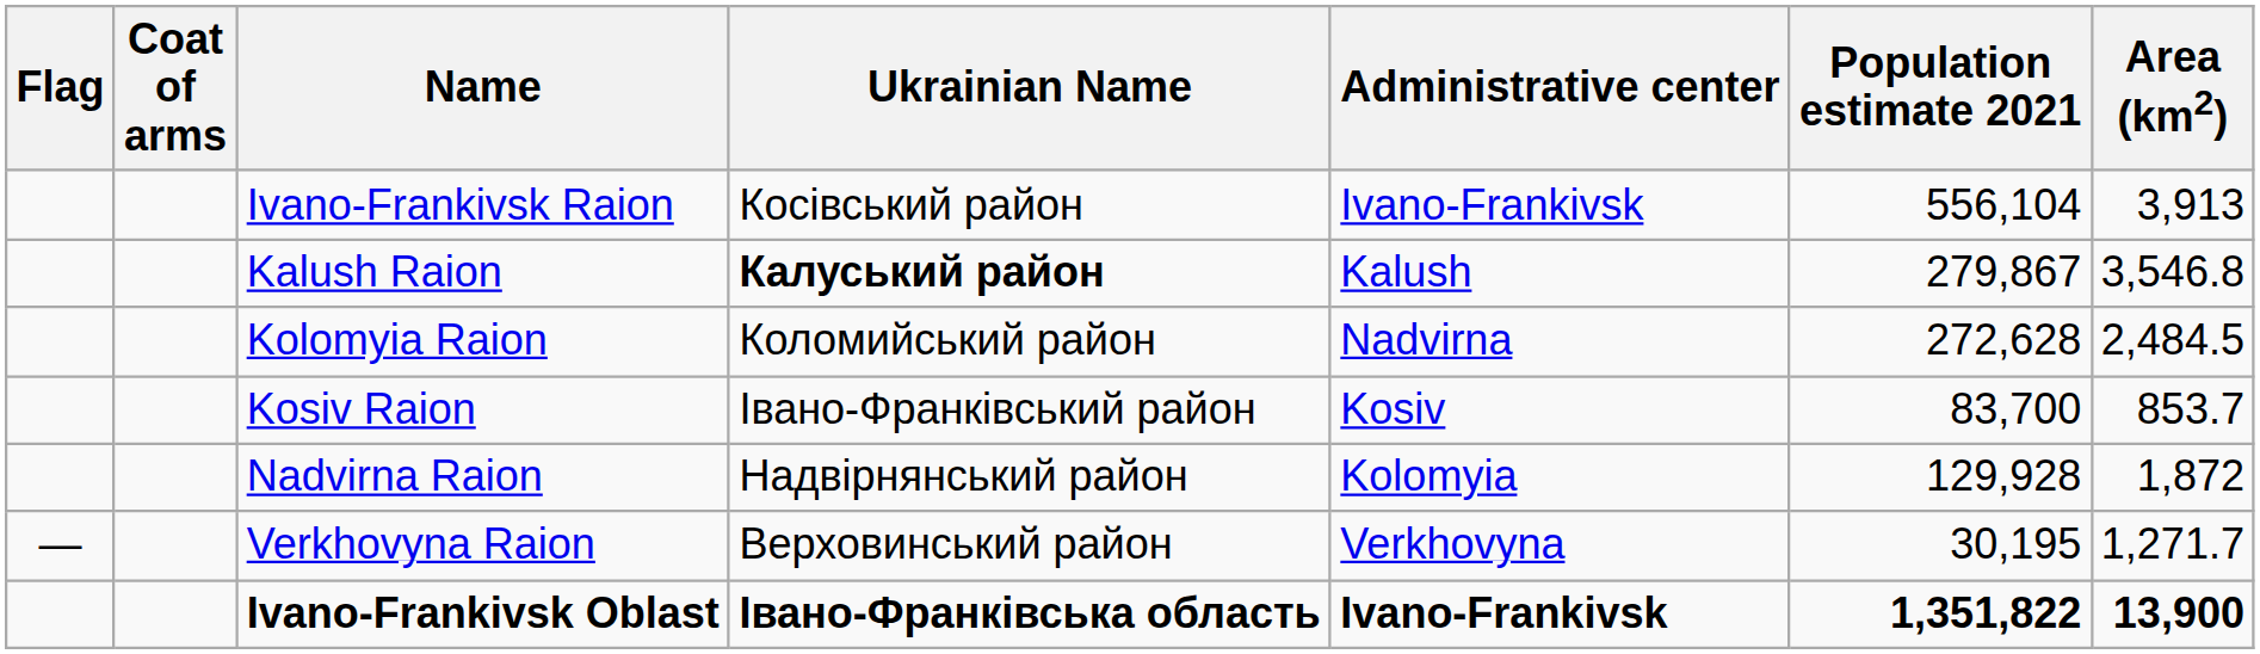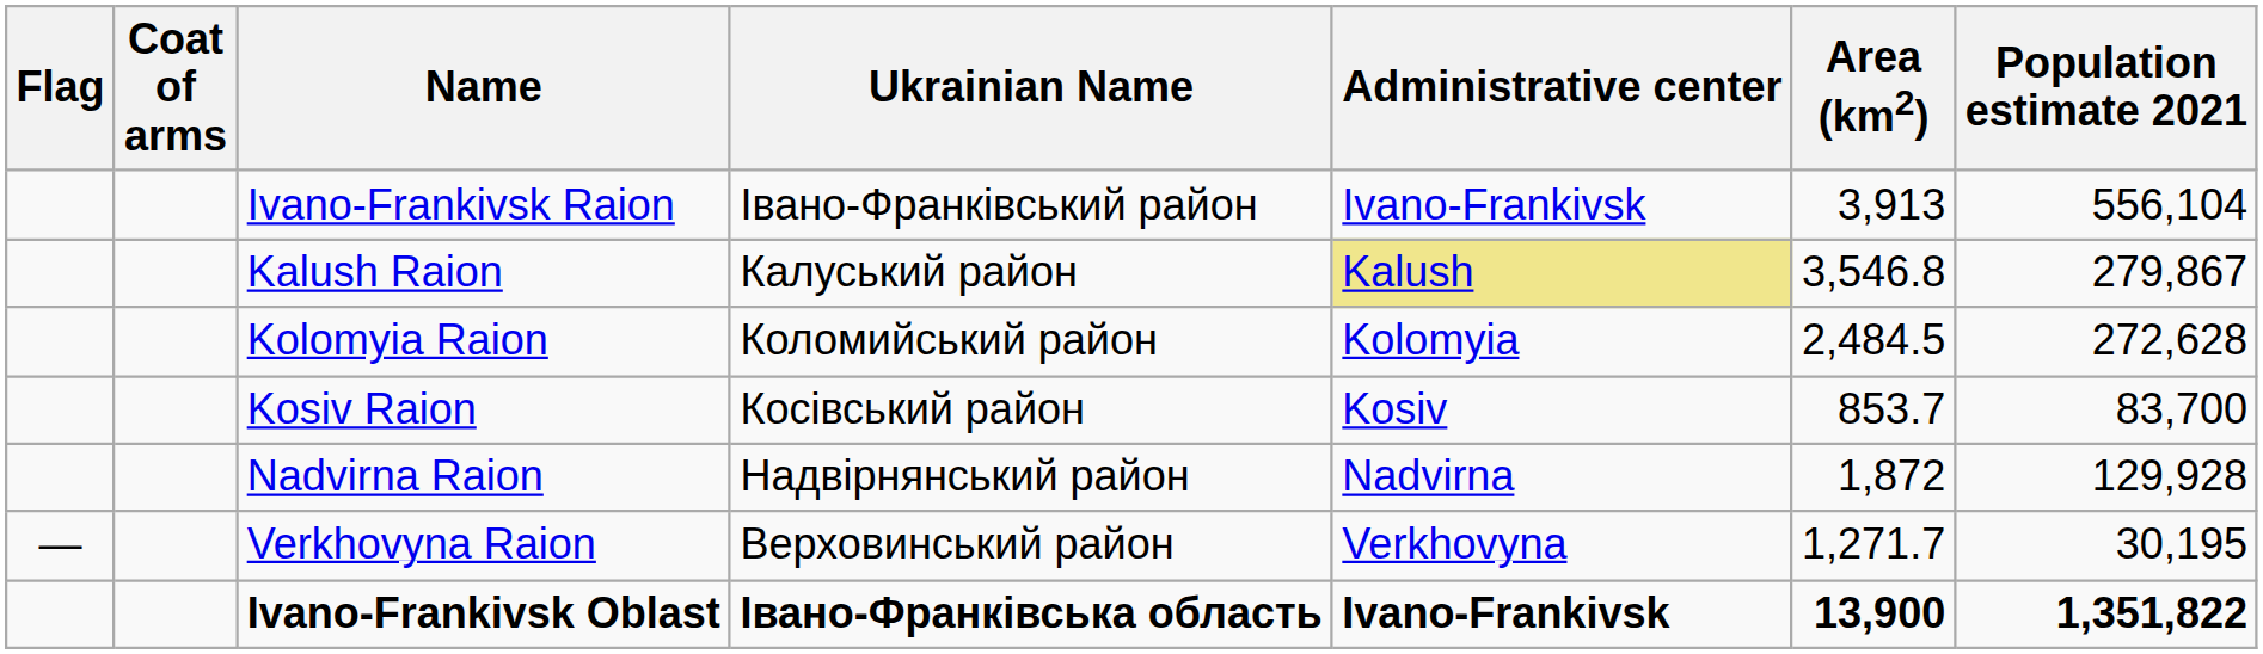columns swapped: Area (km2) <-> Population estimate 2021
Ivano-Frankivsk Raion | Ukrainian Name: Косівський район -> Івано-Франківський район
Kalush Raion | Ukrainian Name: bold -> normal
Kalush Raion | Administrative center: no background -> khaki background
Kolomyia Raion | Administrative center: Nadvirna -> Kolomyia
Kosiv Raion | Ukrainian Name: Івано-Франківський район -> Косівський район
Nadvirna Raion | Administrative center: Kolomyia -> Nadvirna
